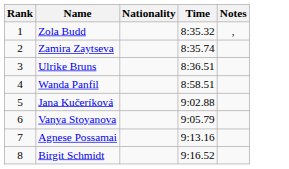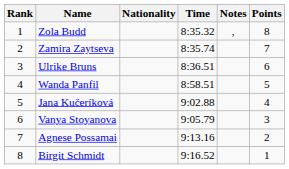+ column: Points | 8 | 7 | 6 | 5 | 4 | 3 | 2 | 1
